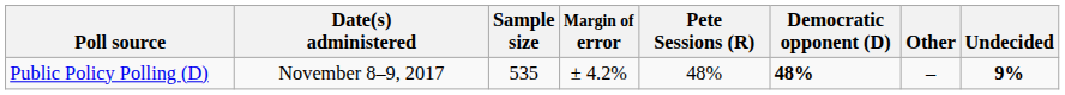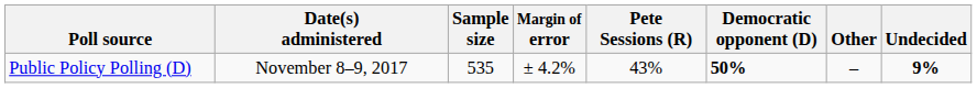Public Policy Polling (D) | Pete Sessions (R): 48% -> 43%
Public Policy Polling (D) | Democratic opponent (D): 48% -> 50%
